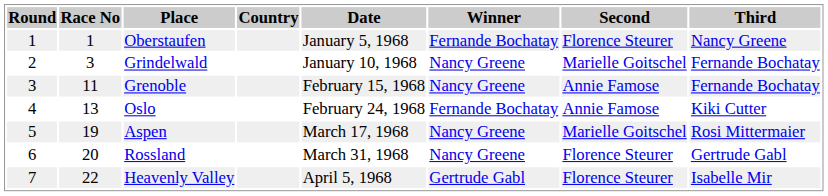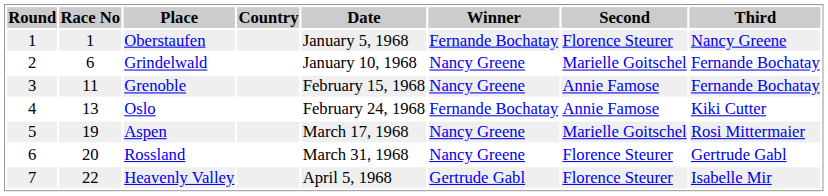Grindelwald | Race No: 3 -> 6
